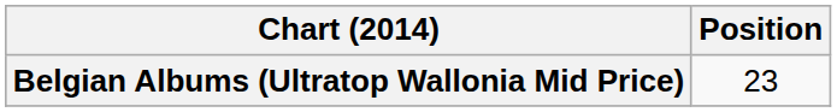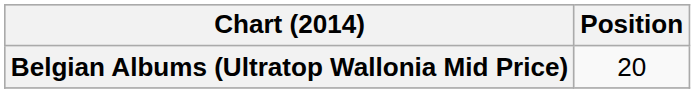Belgian Albums (Ultratop Wallonia Mid Price) | Position: 23 -> 20
